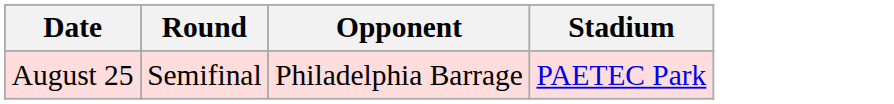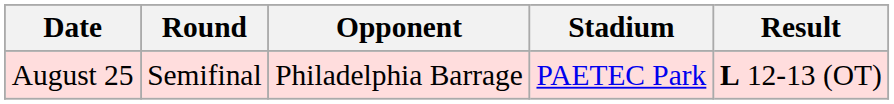+ column: Result | L 12-13 (OT)
